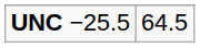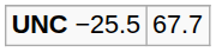UNC −25.5 | column 2: 64.5 -> 67.7
